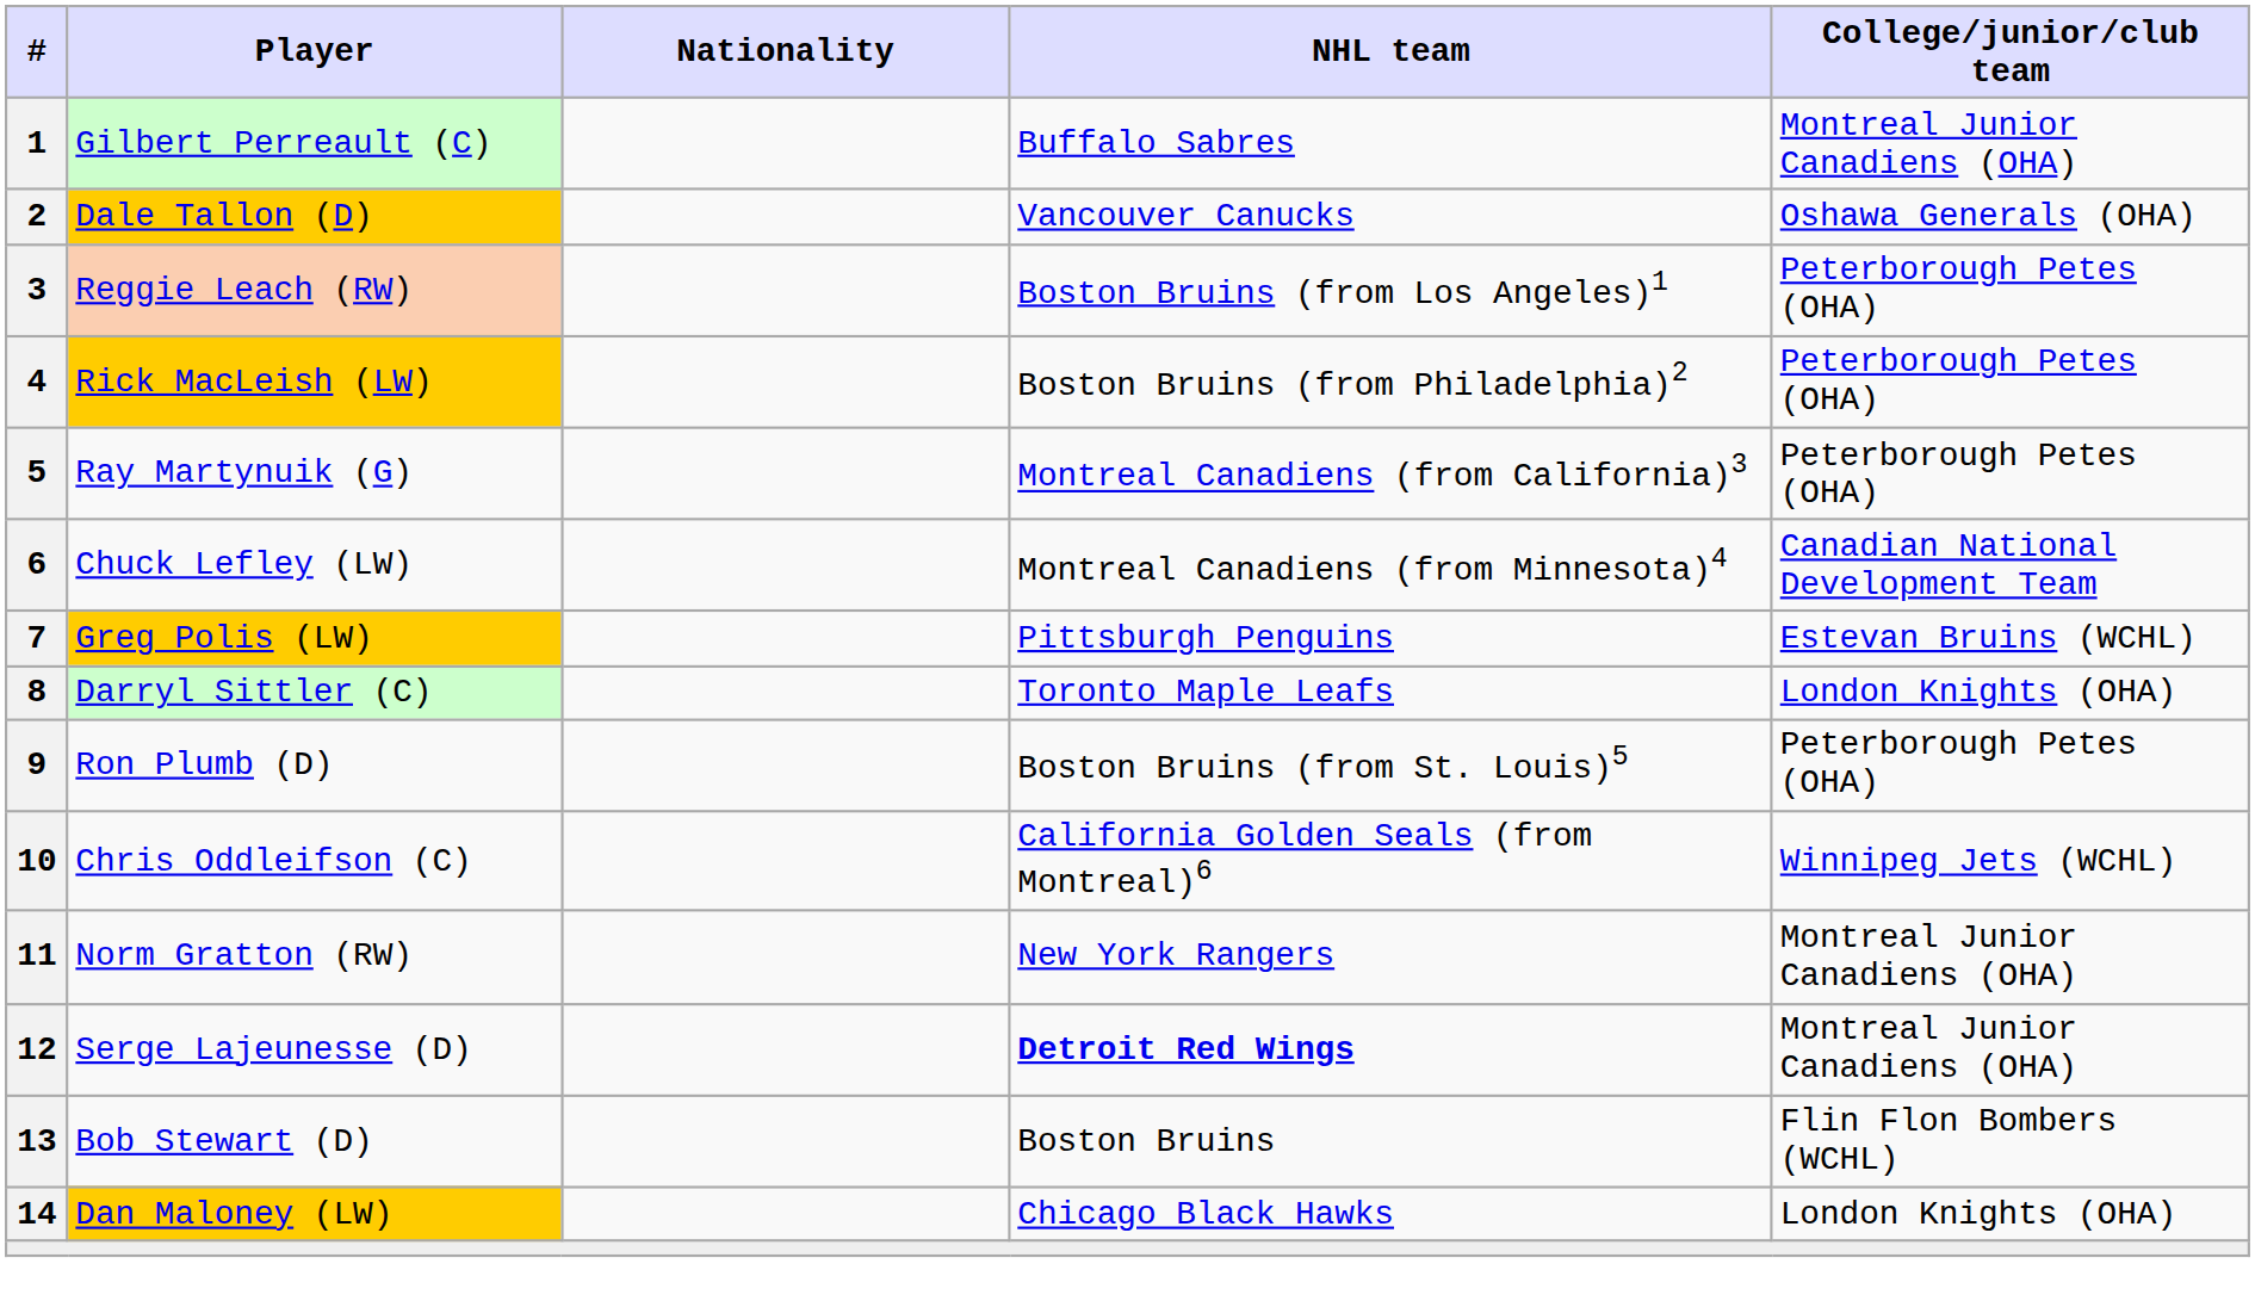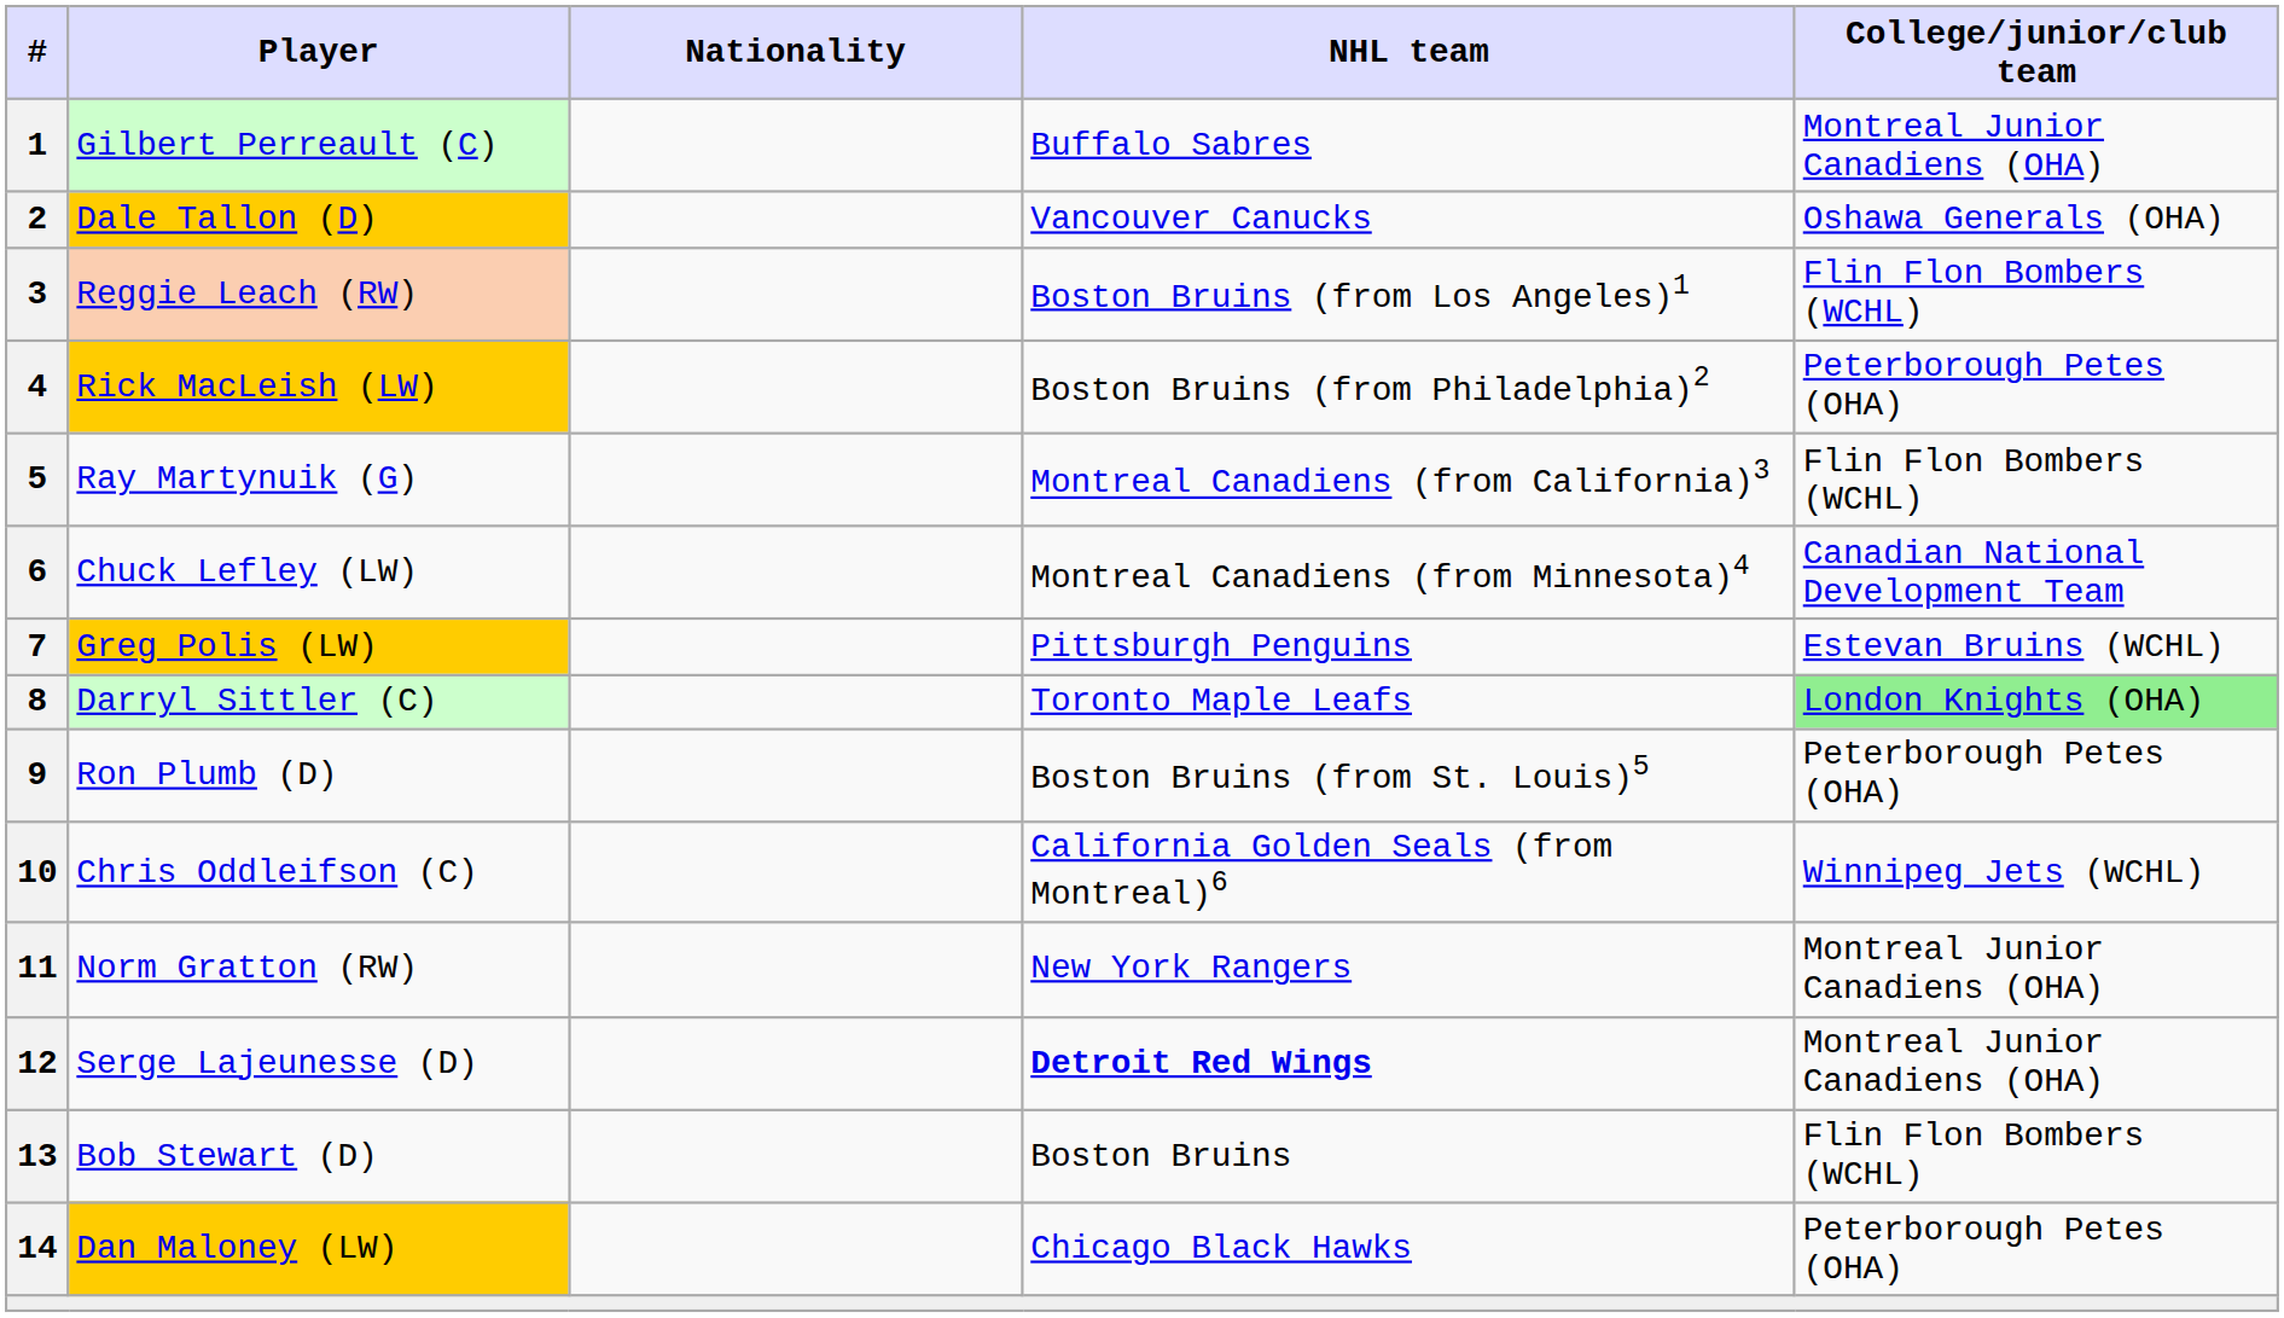3 | College/junior/club team: Peterborough Petes (OHA) -> Flin Flon Bombers (WCHL)
5 | College/junior/club team: Peterborough Petes (OHA) -> Flin Flon Bombers (WCHL)
8 | College/junior/club team: no background -> lightgreen background
14 | College/junior/club team: London Knights (OHA) -> Peterborough Petes (OHA)
